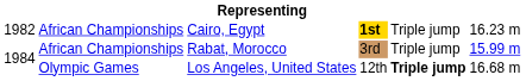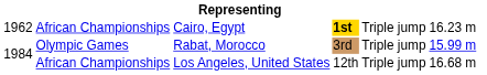Cairo, Egypt | column 1: 1982 -> 1962
Rabat, Morocco | column 2: African Championships -> Olympic Games
Los Angeles, United States | column 2: Olympic Games -> African Championships
Los Angeles, United States | column 5: bold -> normal
